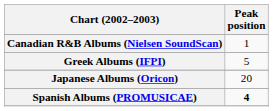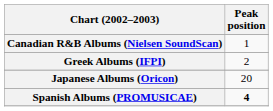Greek Albums (IFPI) | Peak position: 5 -> 2
